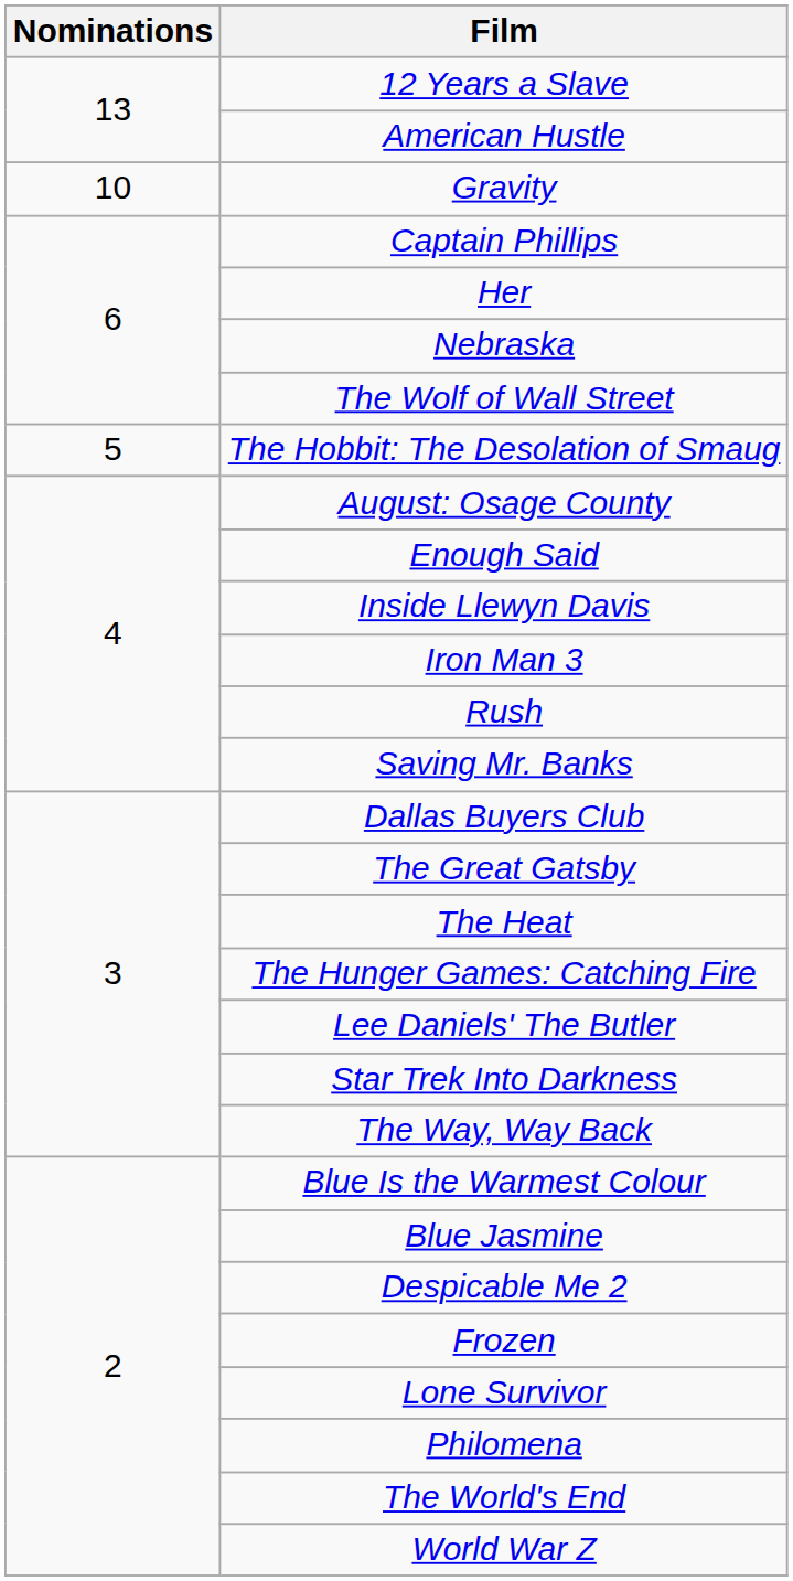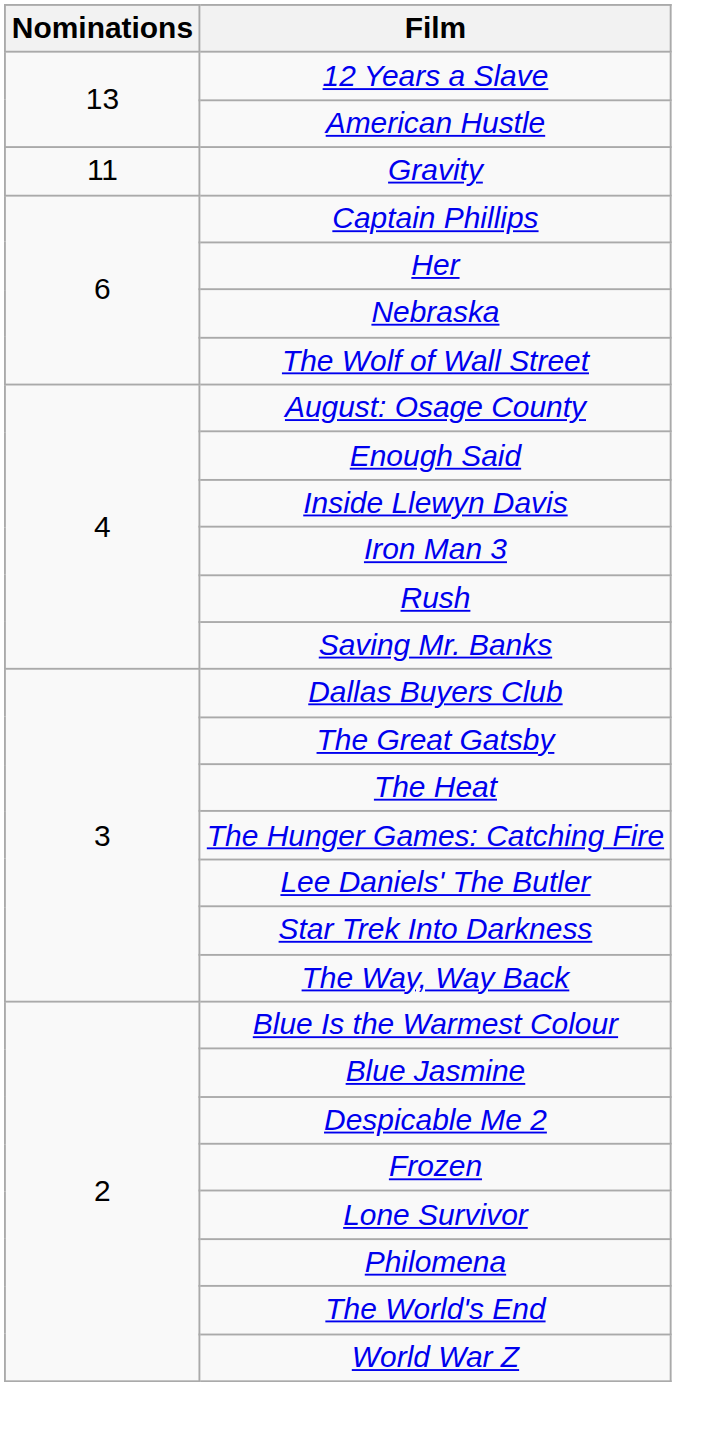Gravity | Nominations: 10 -> 11
- row: 5 | The Hobbit: The Desolation of Smaug
